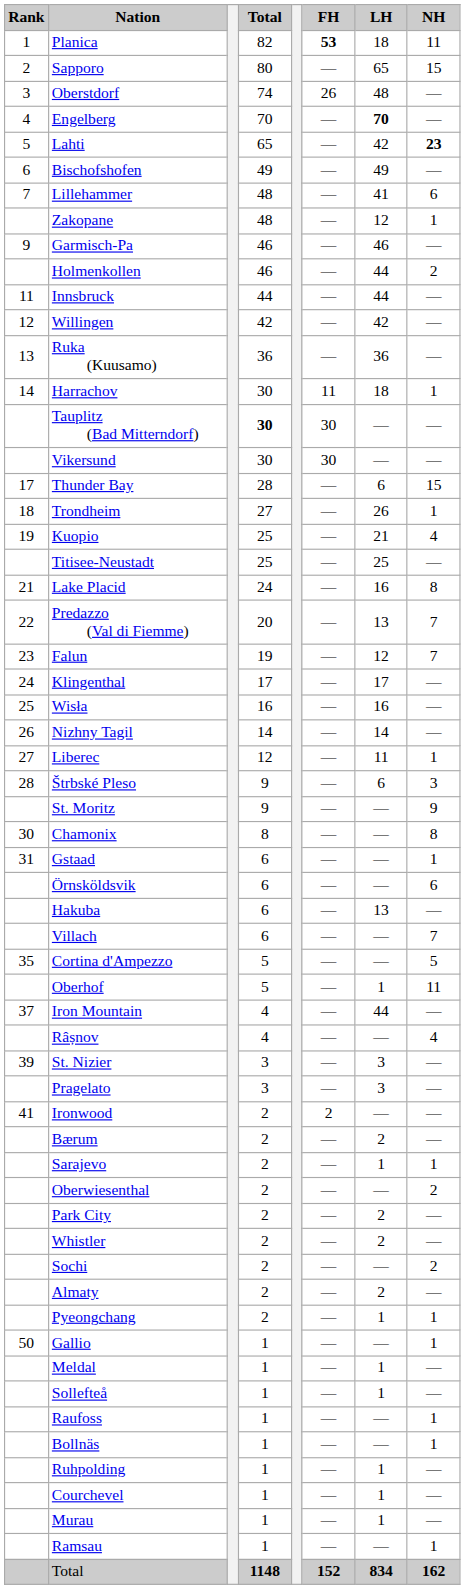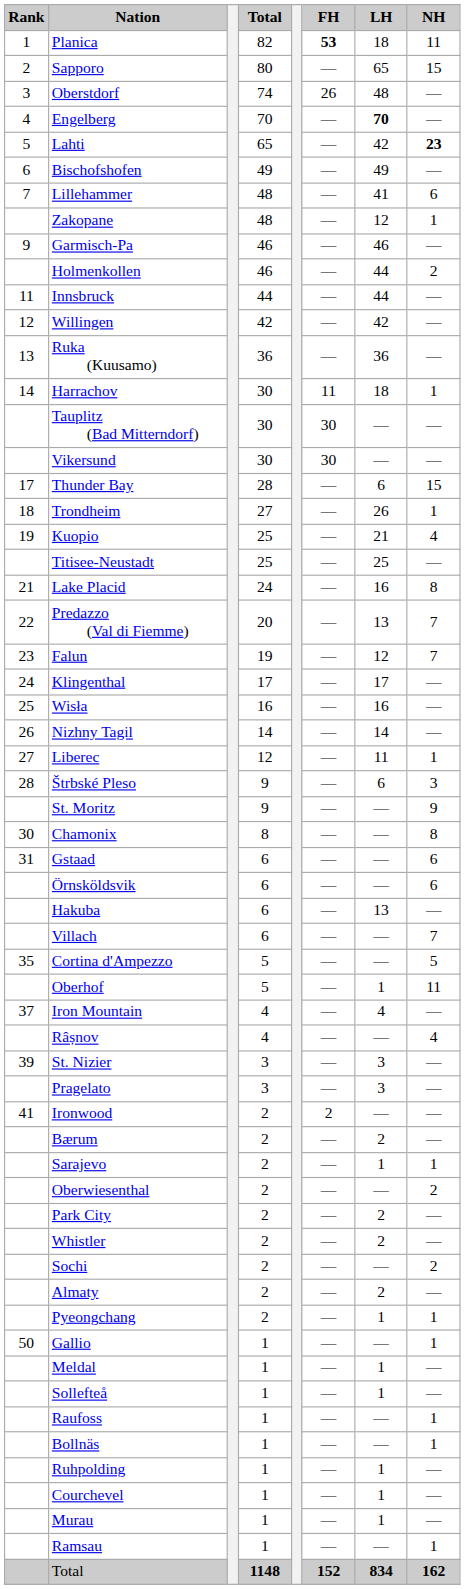Tauplitz (Bad Mitterndorf) | Total: bold -> normal
Gstaad | NH: 1 -> 6
Iron Mountain | LH: 44 -> 4
